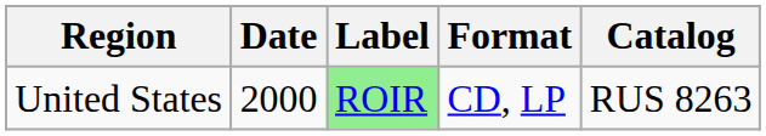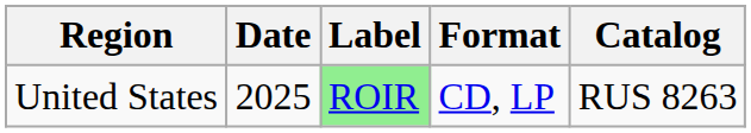United States | Date: 2000 -> 2025
